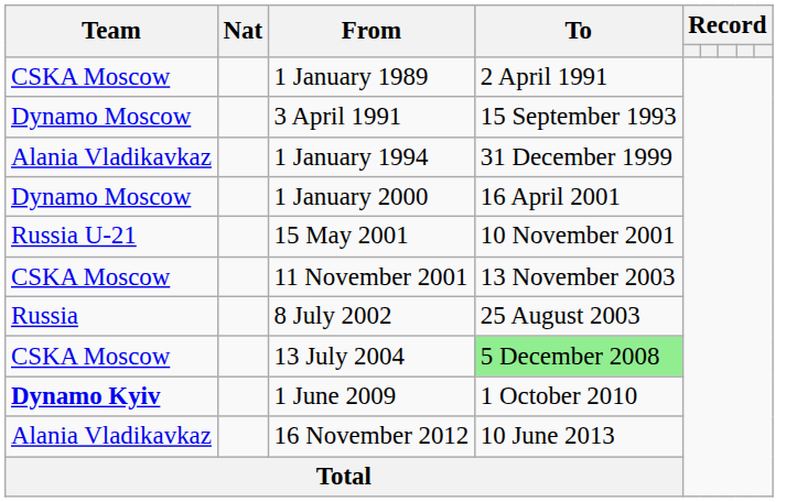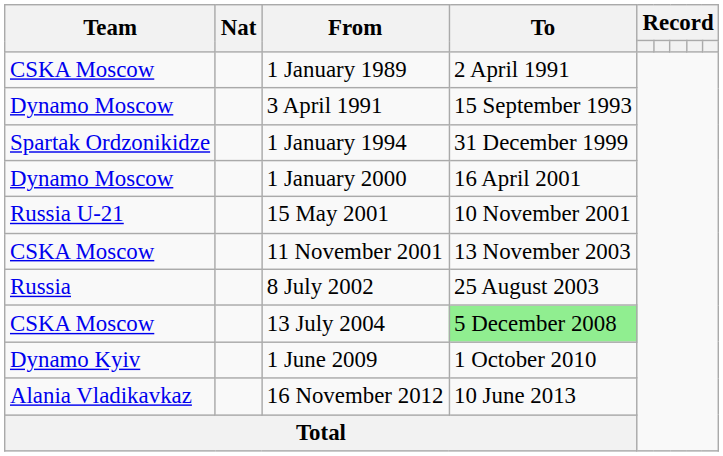1 January 1994 | Team: Alania Vladikavkaz -> Spartak Ordzonikidze
1 June 2009 | Team: bold -> normal
